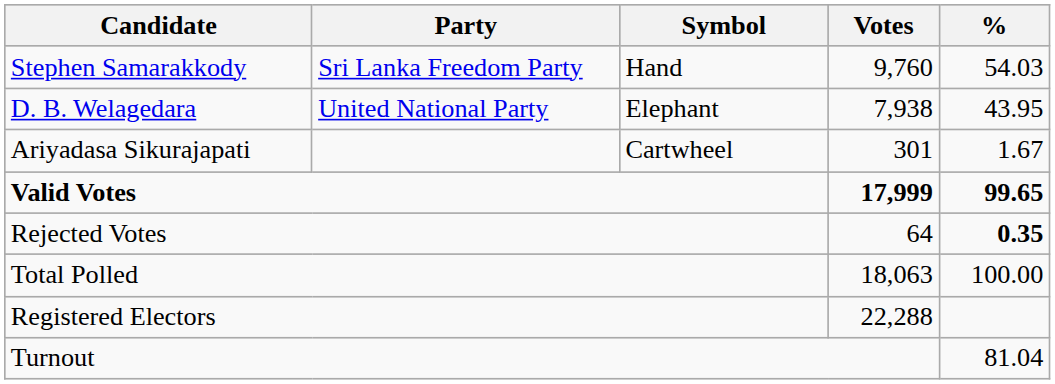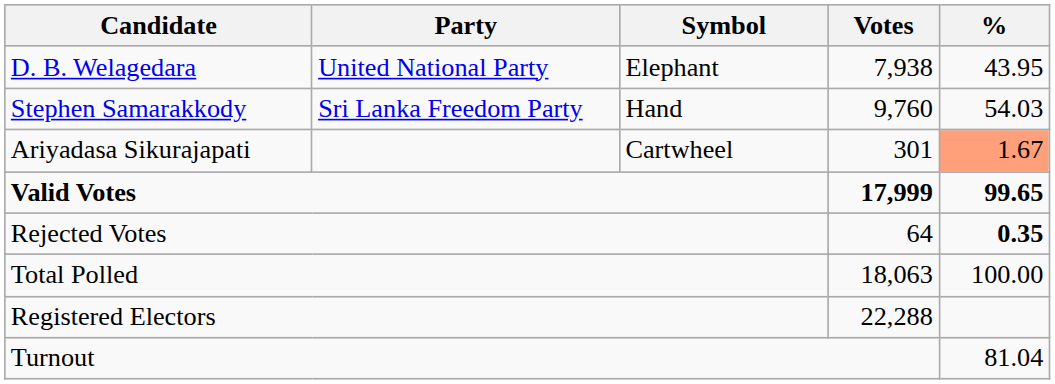rows swapped: Stephen Samarakkody <-> D. B. Welagedara
Ariyadasa Sikurajapati | %: no background -> lightsalmon background
